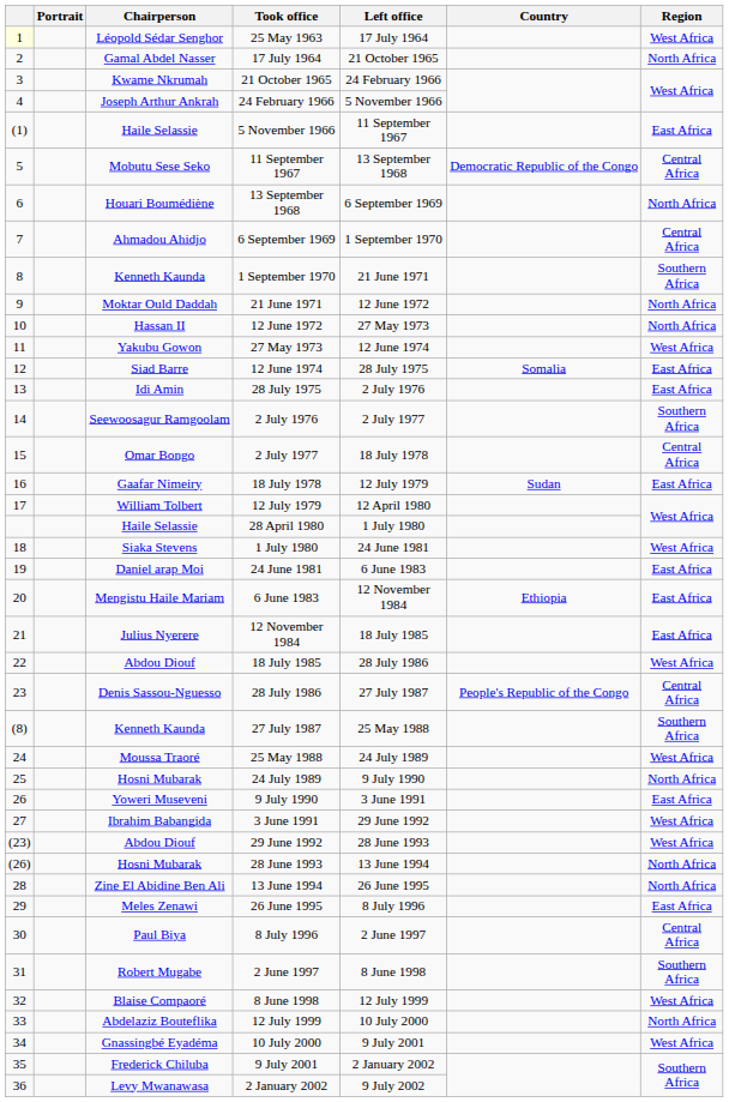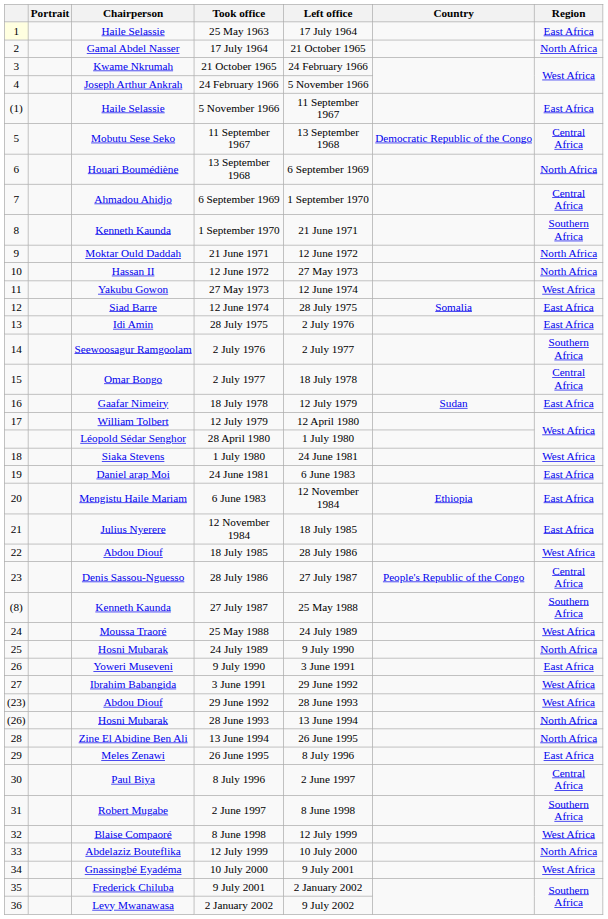25 May 1963 | Chairperson: Léopold Sédar Senghor -> Haile Selassie
25 May 1963 | Region: West Africa -> East Africa
28 April 1980 | Chairperson: Haile Selassie -> Léopold Sédar Senghor
